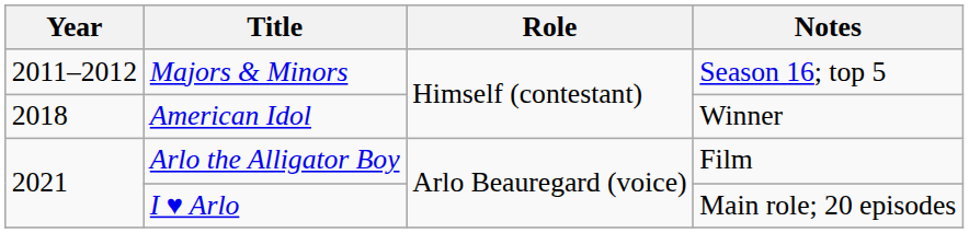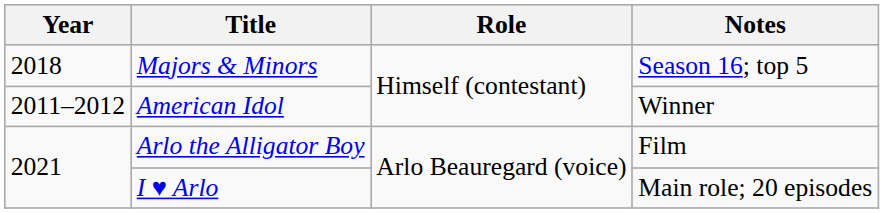Majors & Minors | Year: 2011–2012 -> 2018
American Idol | Year: 2018 -> 2011–2012
